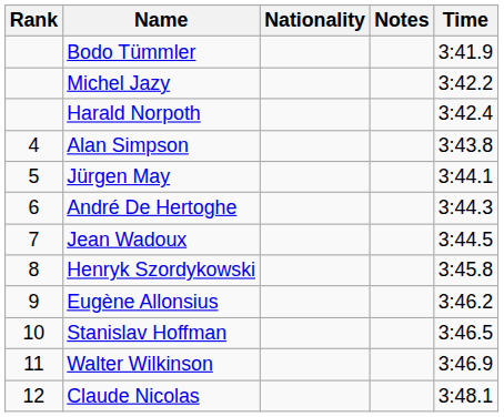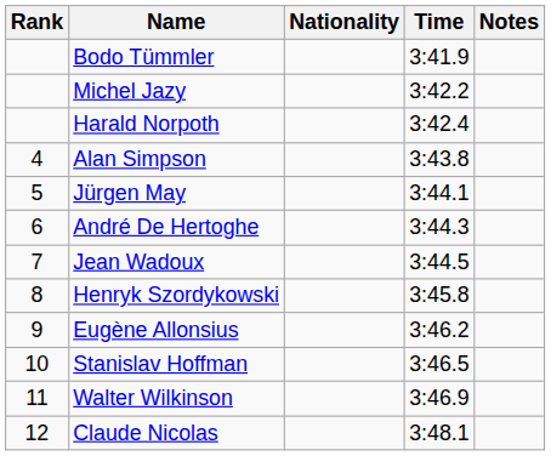columns swapped: Time <-> Notes
